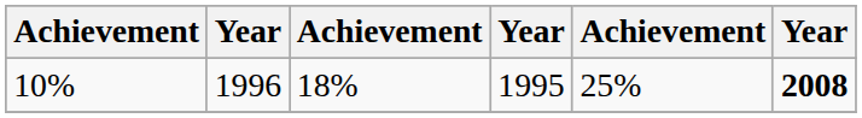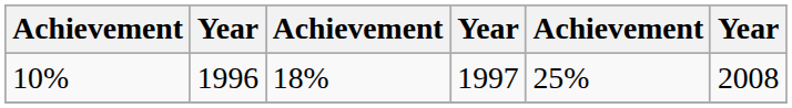10% | column 4: 1995 -> 1997
10% | column 6: bold -> normal
